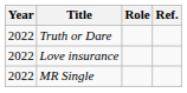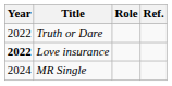Love insurance | Year: normal -> bold
MR Single | Year: 2022 -> 2024
